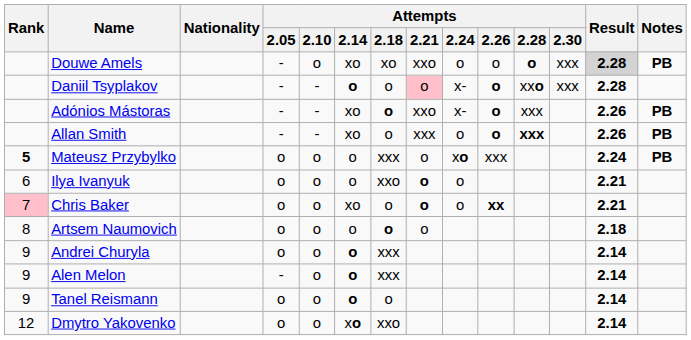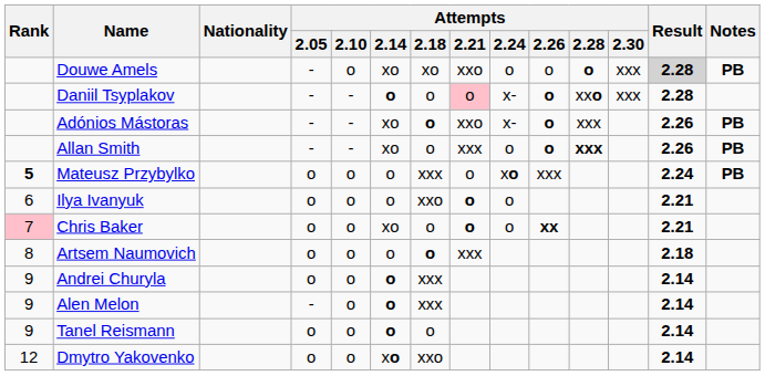Artsem Naumovich | Attempts / 2.21: o -> xxx
